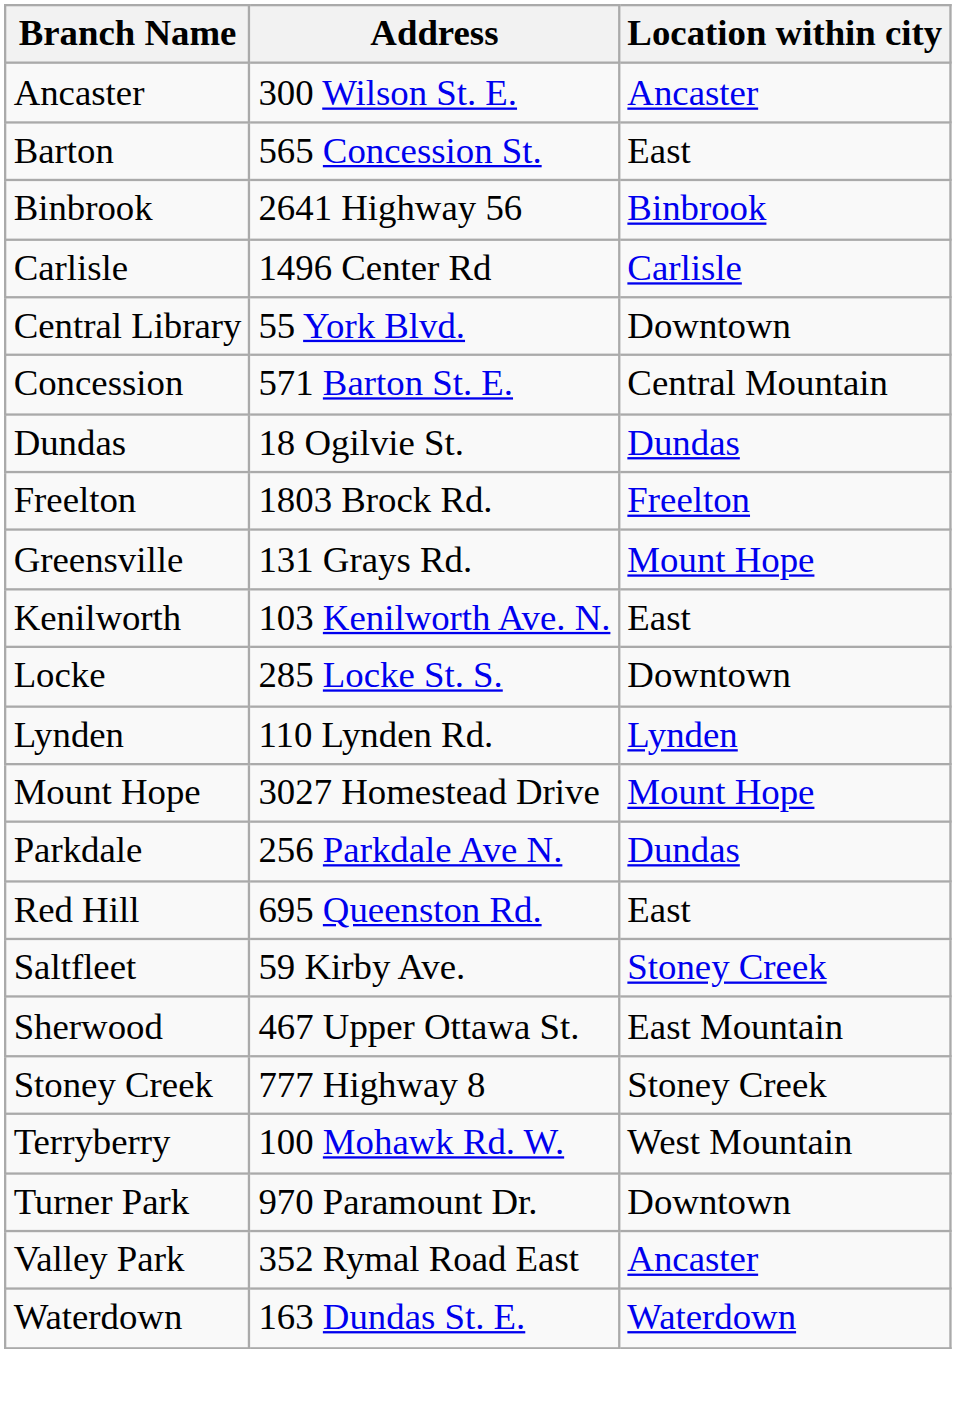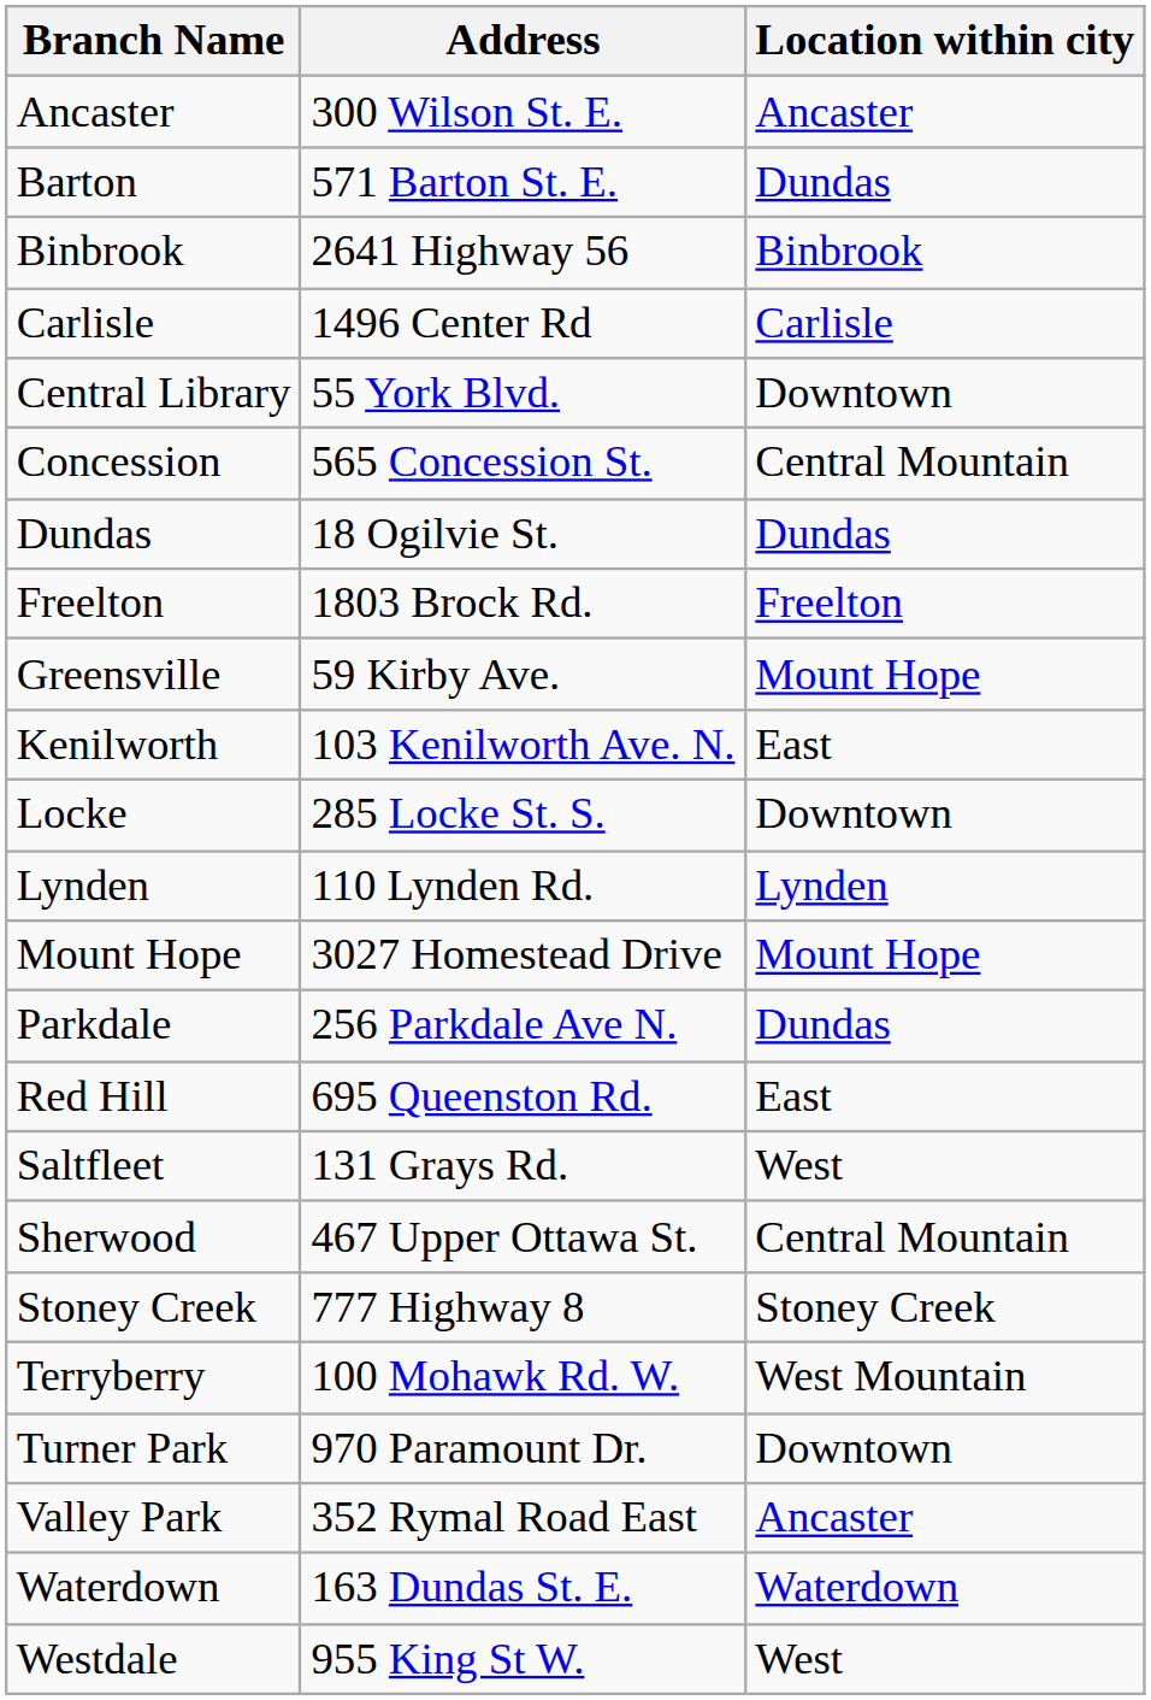Barton | Address: 565 Concession St. -> 571 Barton St. E.
Barton | Location within city: East -> Dundas
Concession | Address: 571 Barton St. E. -> 565 Concession St.
Greensville | Address: 131 Grays Rd. -> 59 Kirby Ave.
Saltfleet | Address: 59 Kirby Ave. -> 131 Grays Rd.
Saltfleet | Location within city: Stoney Creek -> West
Sherwood | Location within city: East Mountain -> Central Mountain
+ row: Westdale | 955 King St W. | West
